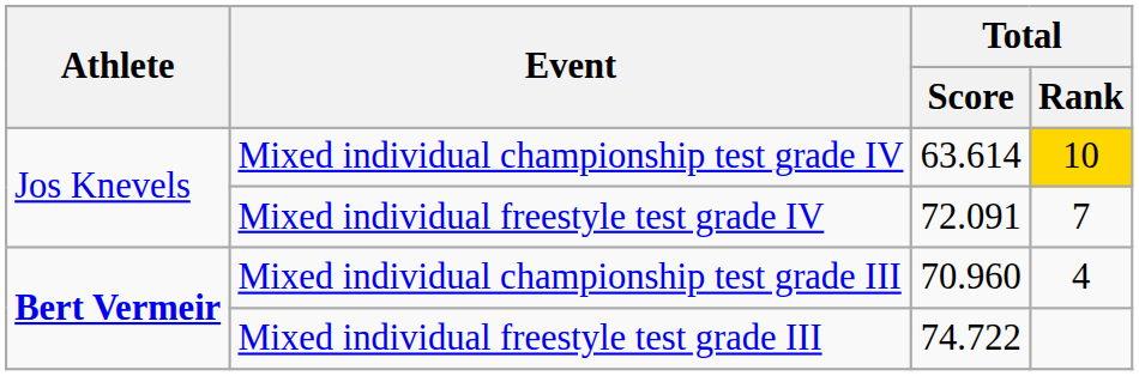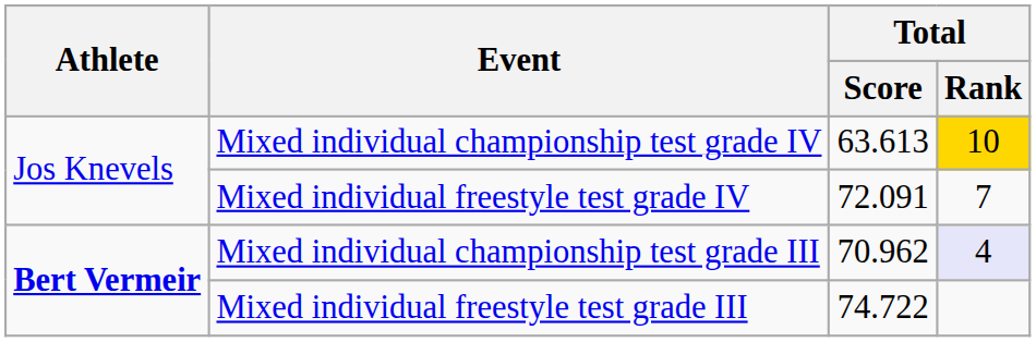Mixed individual championship test grade IV | Total / Score: 63.614 -> 63.613
Mixed individual championship test grade III | Total / Score: 70.960 -> 70.962
Mixed individual championship test grade III | Total / Rank: no background -> lavender background
